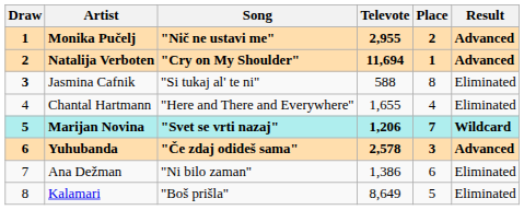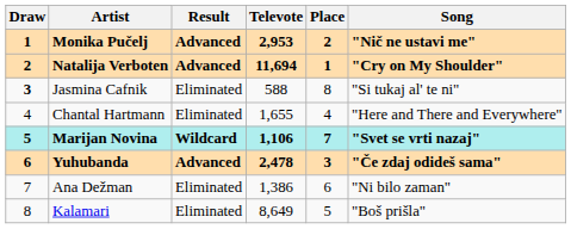columns swapped: Song <-> Result
Monika Pučelj | Televote: 2,955 -> 2,953
Marijan Novina | Televote: 1,206 -> 1,106
Yuhubanda | Televote: 2,578 -> 2,478
